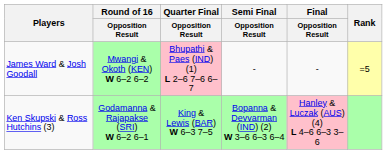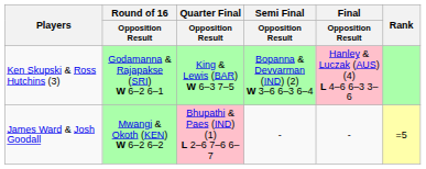rows swapped: Ken Skupski & Ross Hutchins (3) <-> James Ward & Josh Goodall
